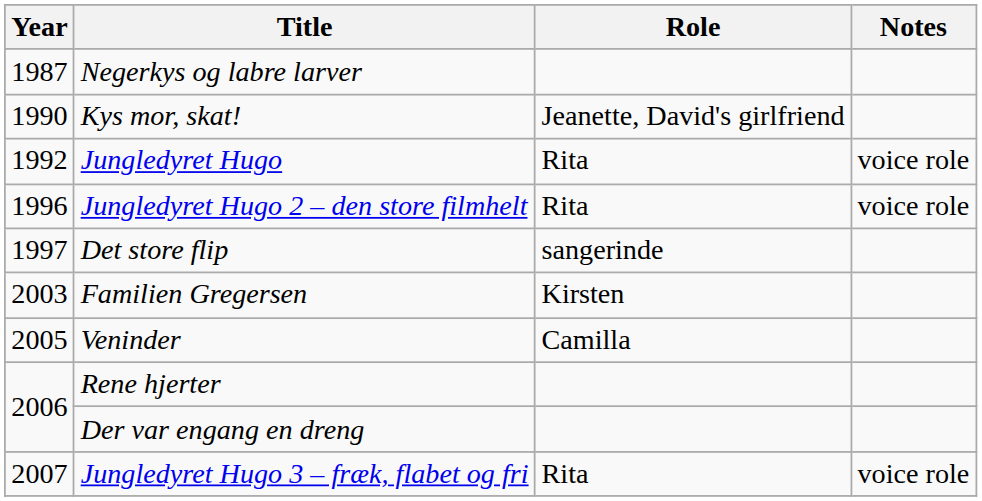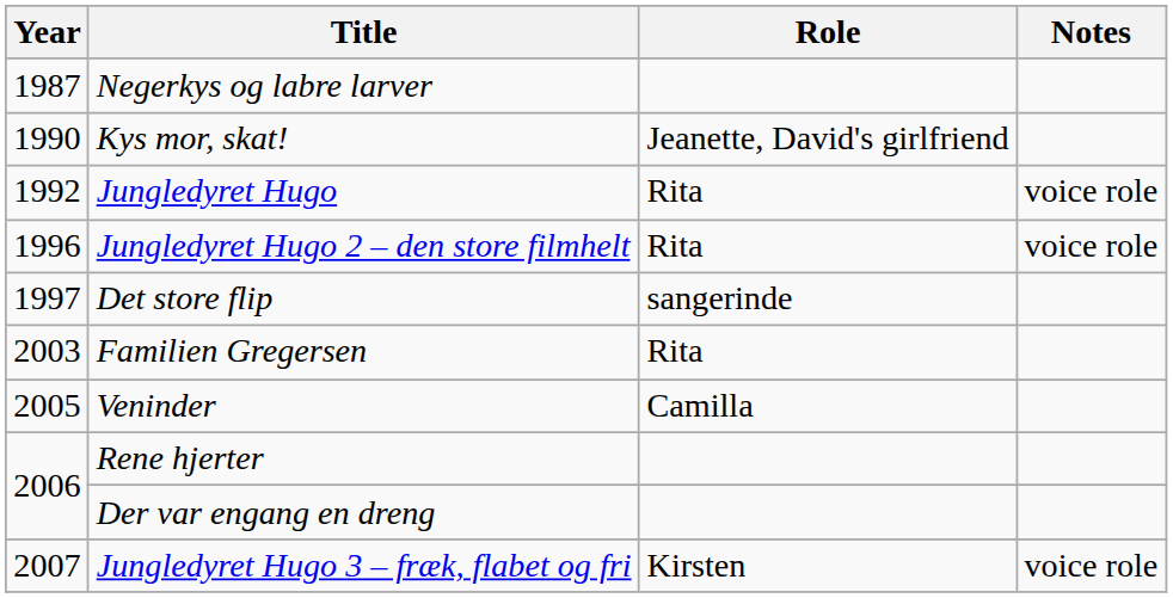Familien Gregersen | Role: Kirsten -> Rita
Jungledyret Hugo 3 – fræk, flabet og fri | Role: Rita -> Kirsten
